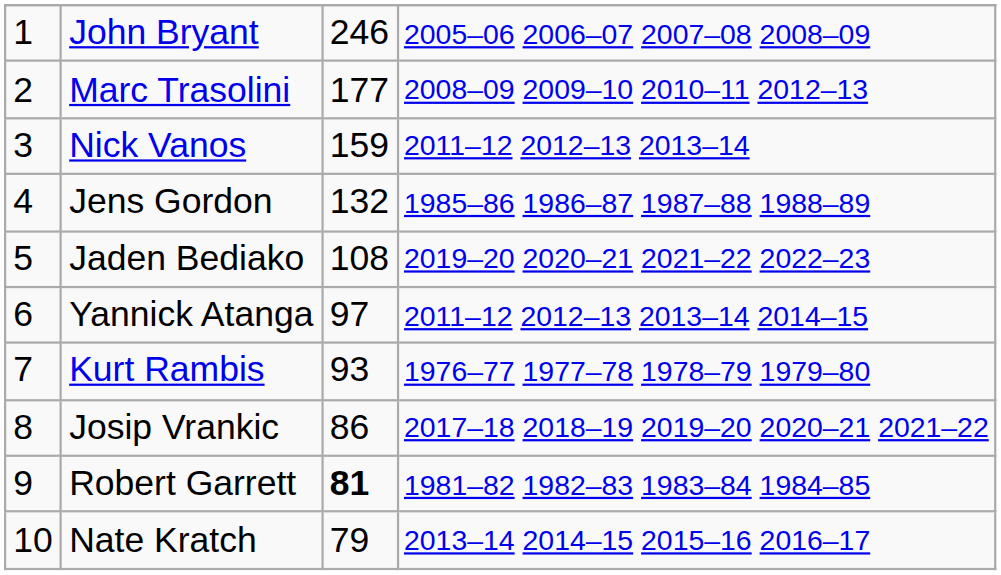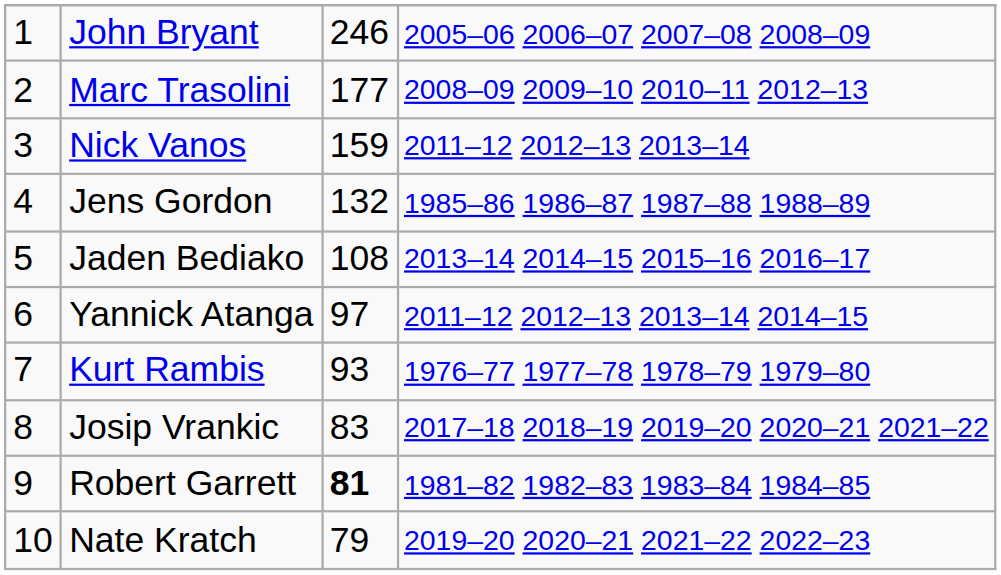Jaden Bediako | column 4: 2019–20 2020–21 2021–22 2022–23 -> 2013–14 2014–15 2015–16 2016–17
Josip Vrankic | column 3: 86 -> 83
Nate Kratch | column 4: 2013–14 2014–15 2015–16 2016–17 -> 2019–20 2020–21 2021–22 2022–23
